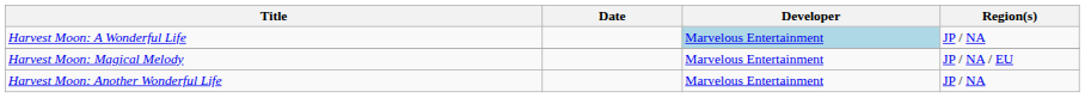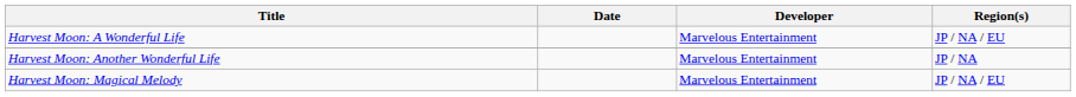Harvest Moon: A Wonderful Life | Developer: lightblue background -> no background
Harvest Moon: A Wonderful Life | Region(s): JP / NA -> JP / NA / EU
rows swapped: Harvest Moon: Another Wonderful Life <-> Harvest Moon: Magical Melody
